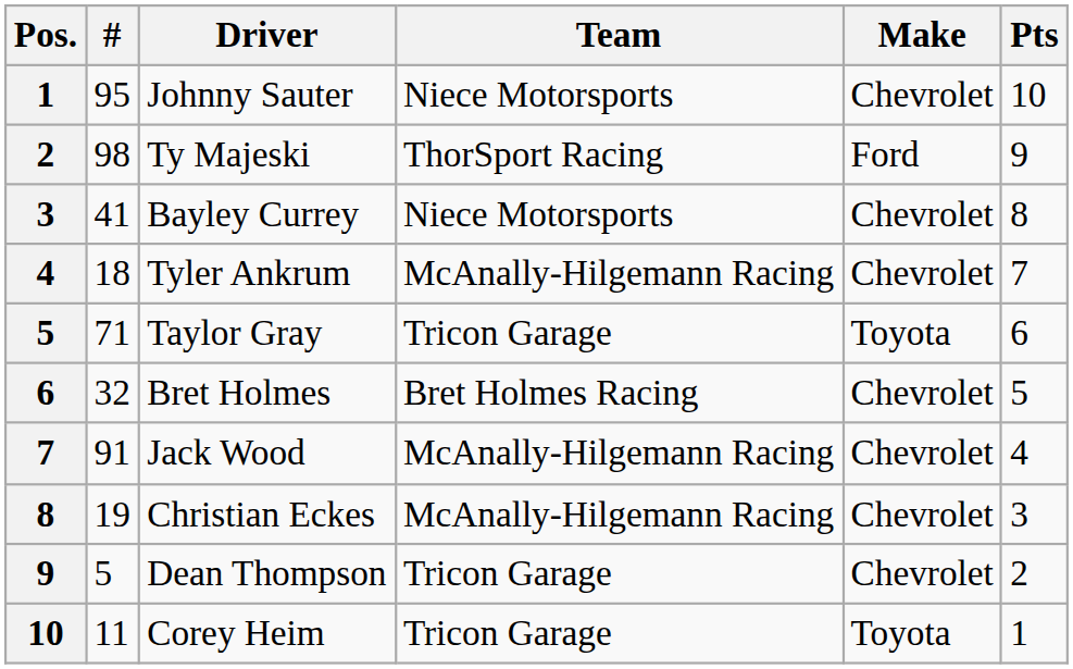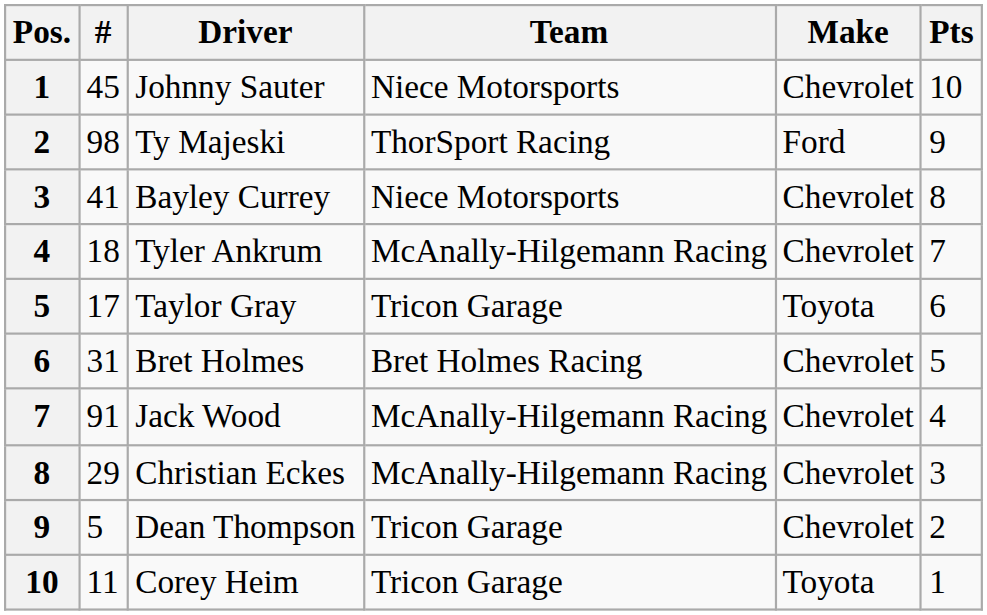Johnny Sauter | #: 95 -> 45
Taylor Gray | #: 71 -> 17
Bret Holmes | #: 32 -> 31
Christian Eckes | #: 19 -> 29
